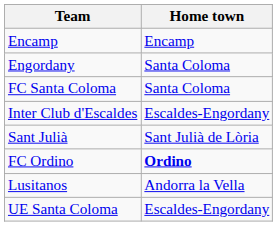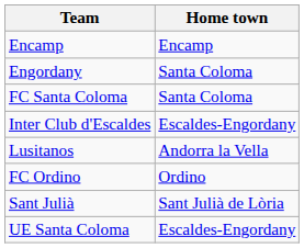rows swapped: Lusitanos <-> Sant Julià
FC Ordino | Home town: bold -> normal
